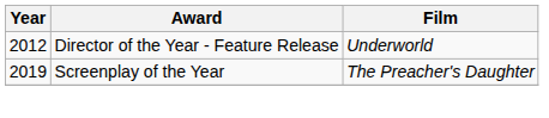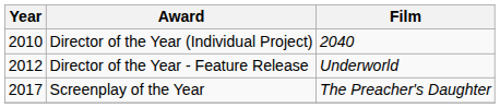+ row: 2010 | Director of the Year (Individual Project) | 2040
Screenplay of the Year | Year: 2019 -> 2017
